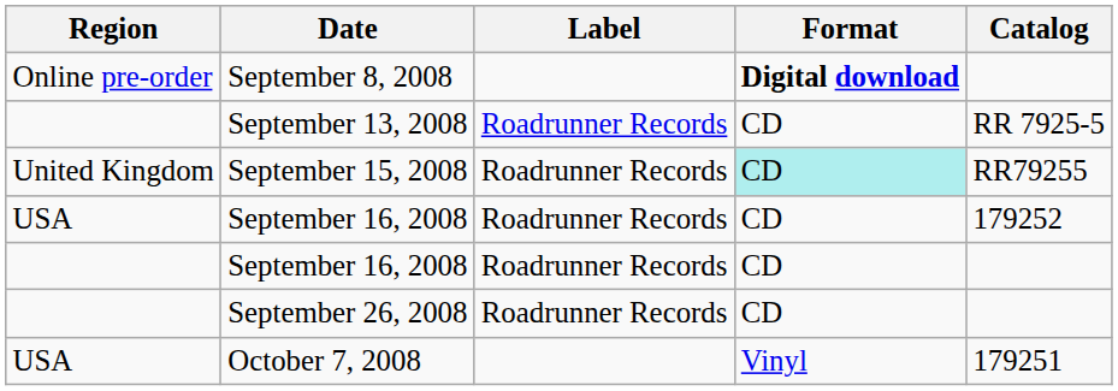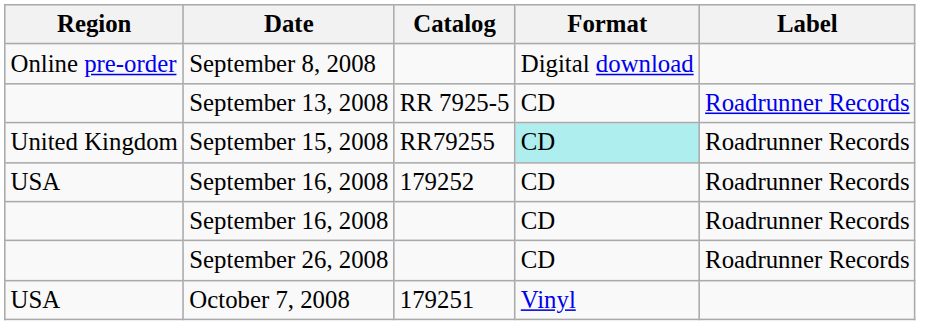columns swapped: Label <-> Catalog
September 8, 2008 | Format: bold -> normal
